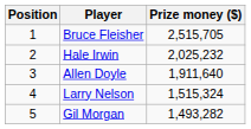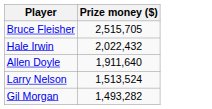- column: Position | 1 | 2 | 3 | 4 | 5
Hale Irwin | Prize money ($): 2,025,232 -> 2,022,432
Larry Nelson | Prize money ($): 1,515,324 -> 1,513,524
